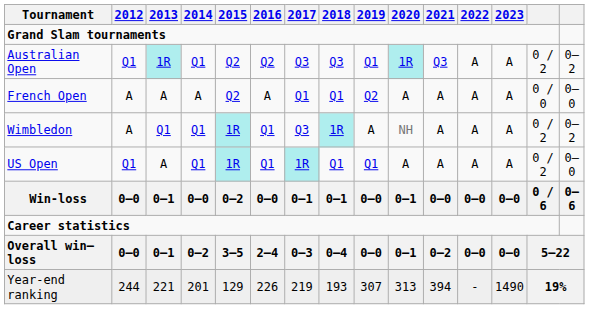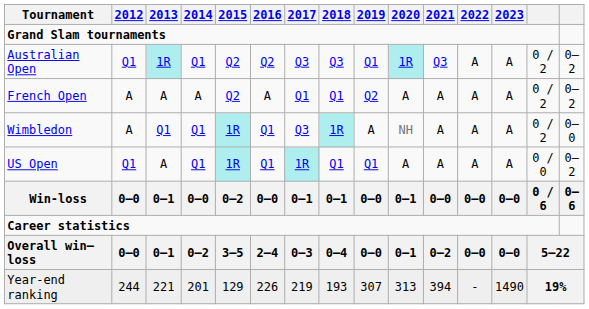French Open | column 14: 0 / 0 -> 0 / 2
French Open | column 15: 0–0 -> 0–2
Wimbledon | column 15: 0–2 -> 0–0
US Open | column 14: 0 / 2 -> 0 / 0
US Open | column 15: 0–0 -> 0–2
